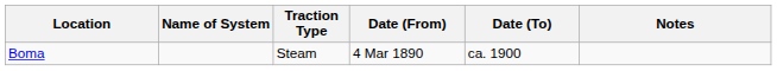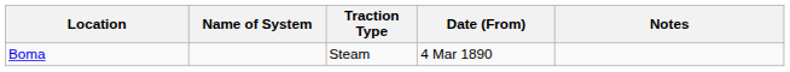- column: Date (To) | ca. 1900
